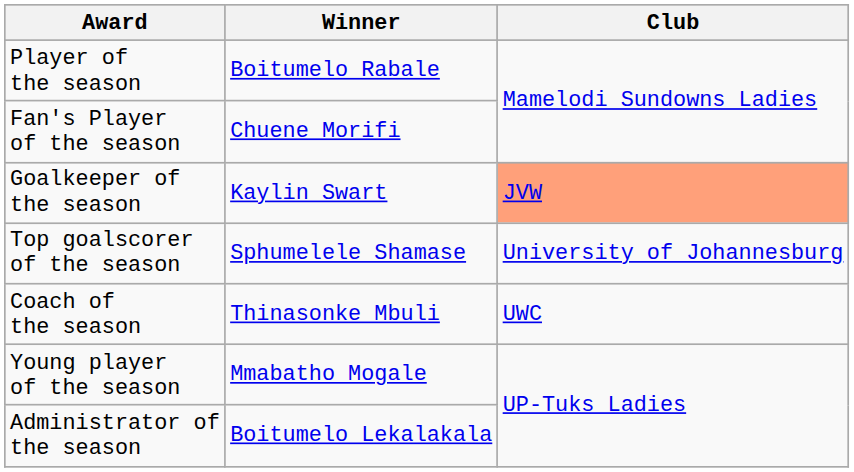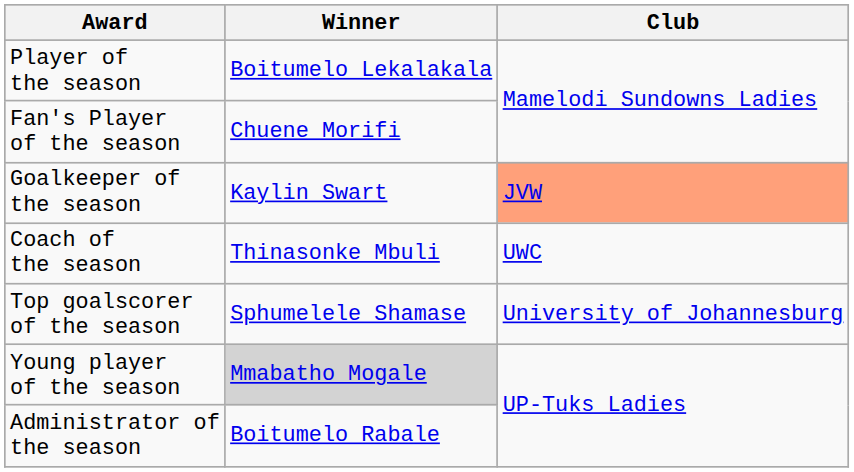Player of the season | Winner: Boitumelo Rabale -> Boitumelo Lekalakala
rows swapped: Top goalscorer of the season <-> Coach of the season
Young player of the season | Winner: no background -> lightgrey background
Administrator of the season | Winner: Boitumelo Lekalakala -> Boitumelo Rabale
